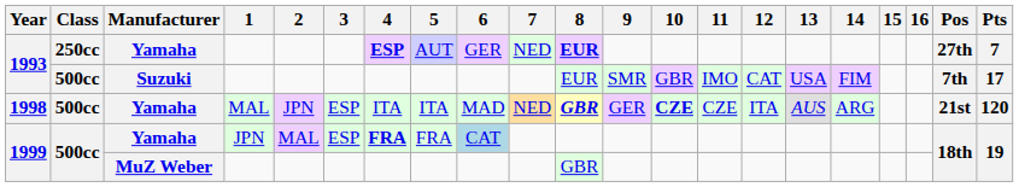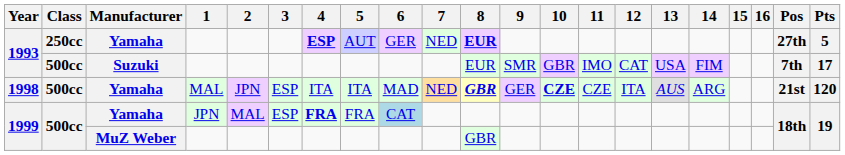1993 / Yamaha | Pts: 7 -> 5
